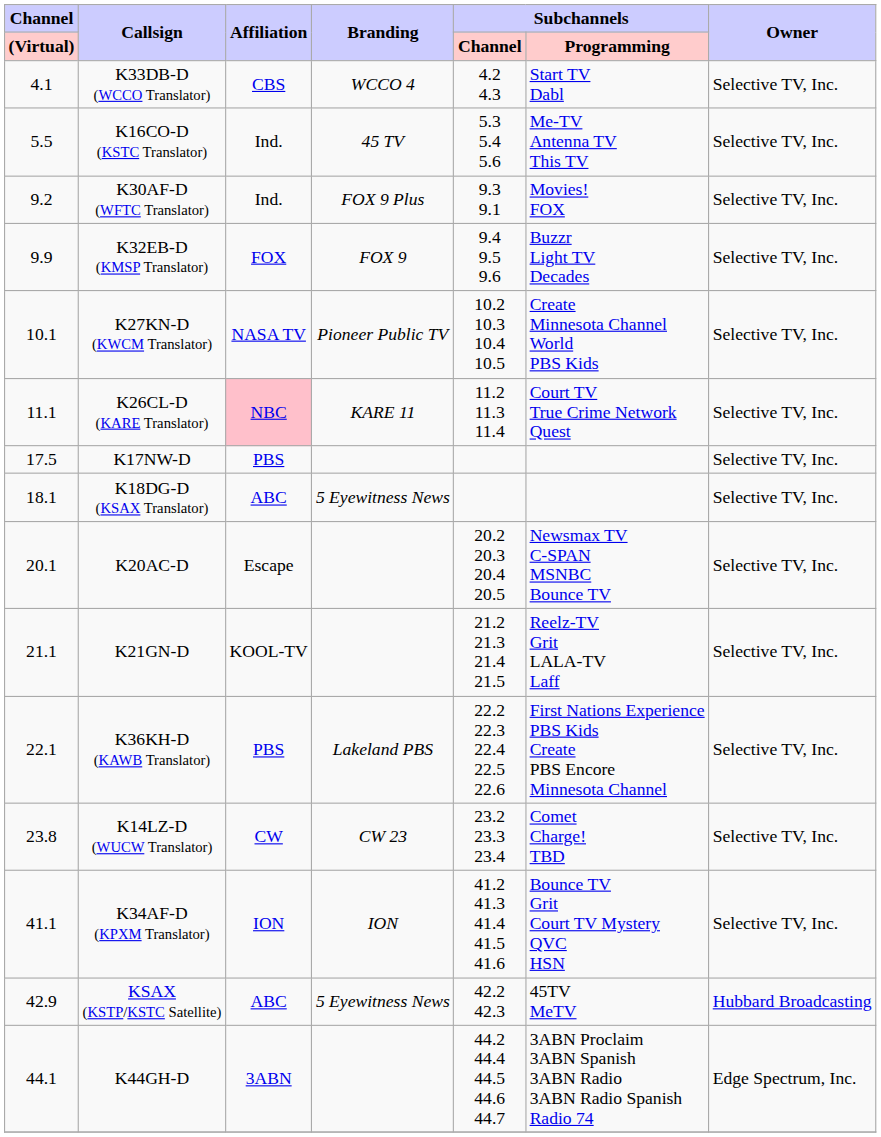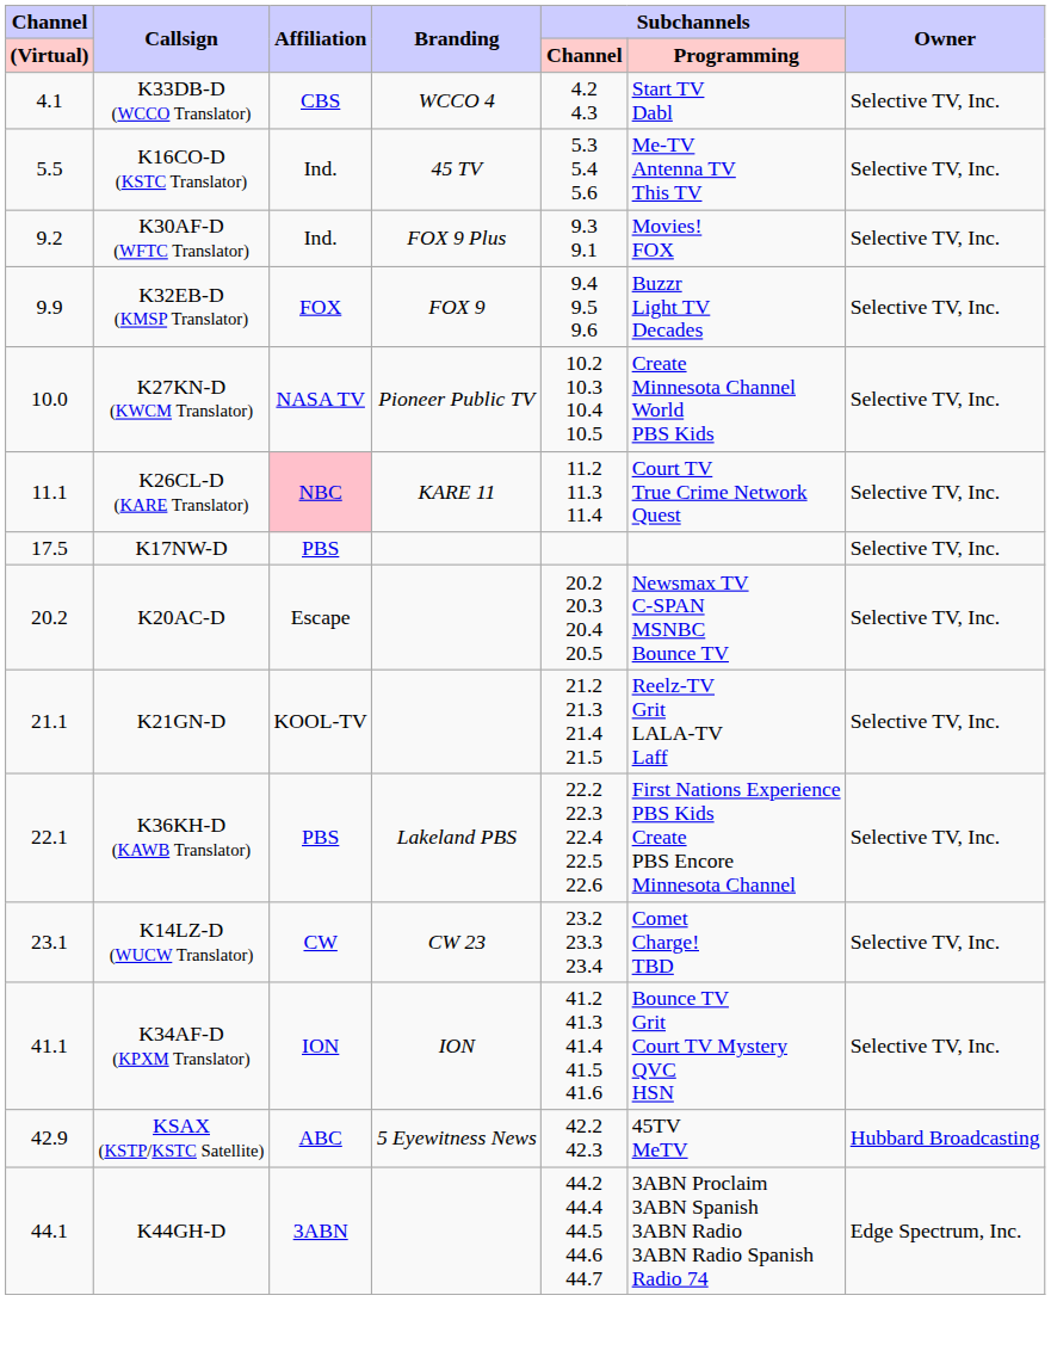K27KN-D (KWCM Translator) | Channel / (Virtual): 10.1 -> 10.0
- row: 18.1 | K18DG-D (KSAX Translator) | ABC | 5 Eyewitness News | Selective TV, Inc.
K20AC-D | Channel / (Virtual): 20.1 -> 20.2
K14LZ-D (WUCW Translator) | Channel / (Virtual): 23.8 -> 23.1
